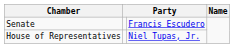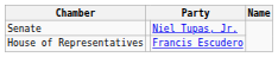Senate | column 3: Francis Escudero -> Niel Tupas, Jr.
House of Representatives | column 3: Niel Tupas, Jr. -> Francis Escudero
